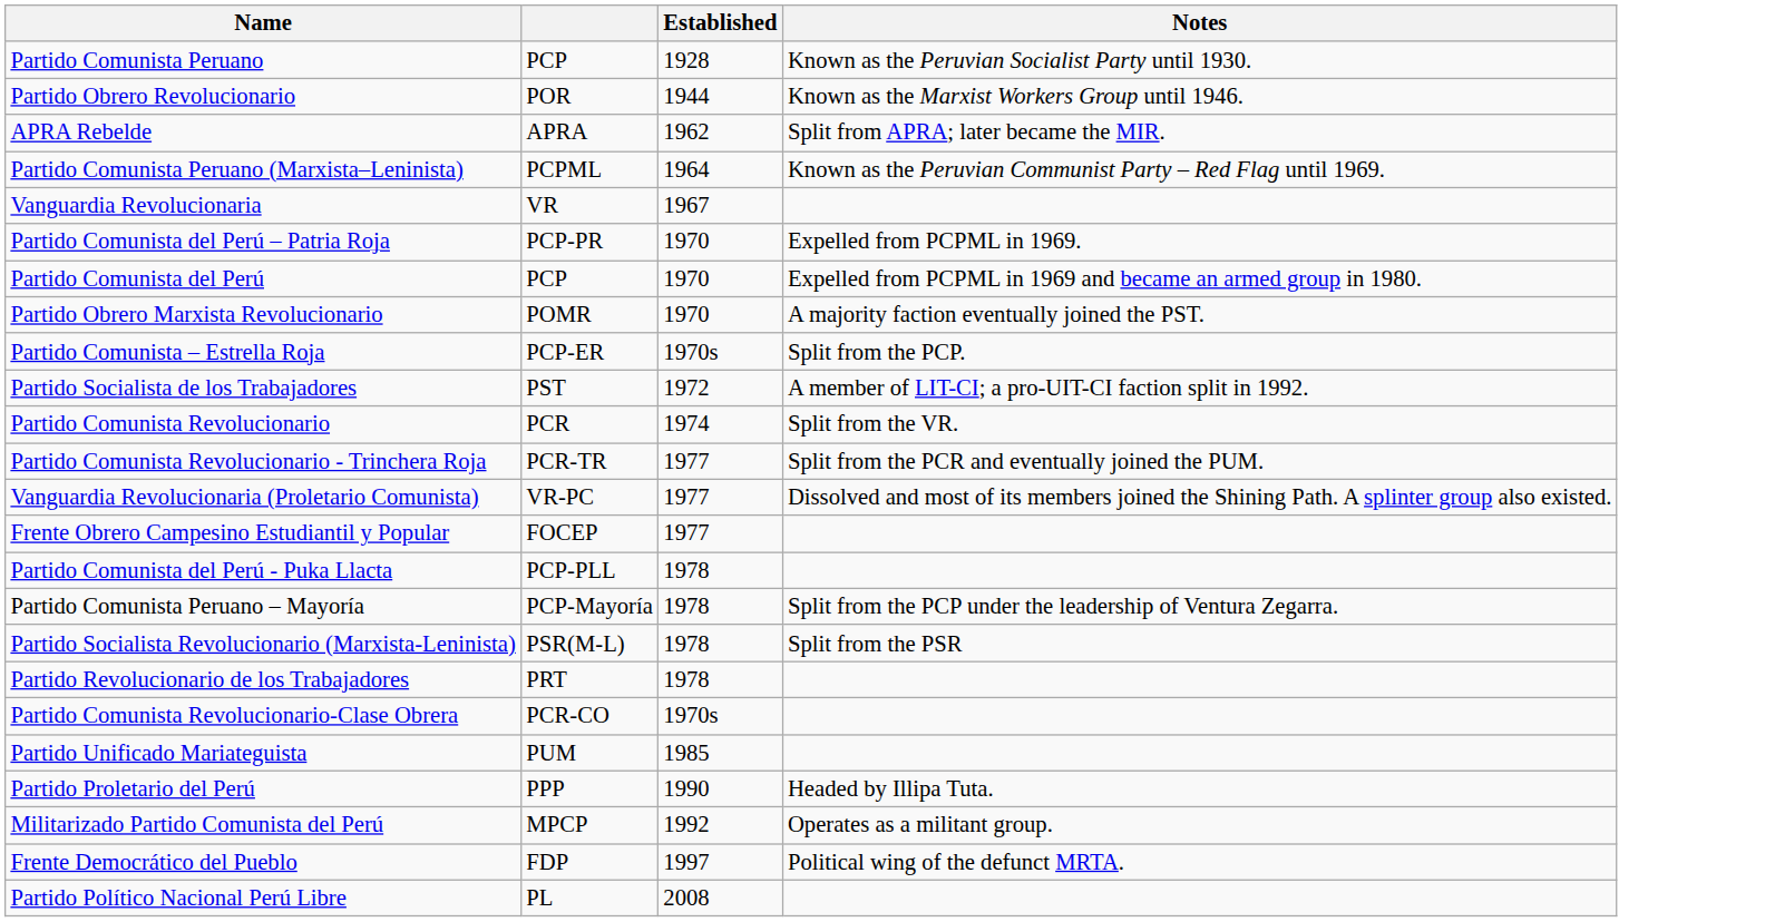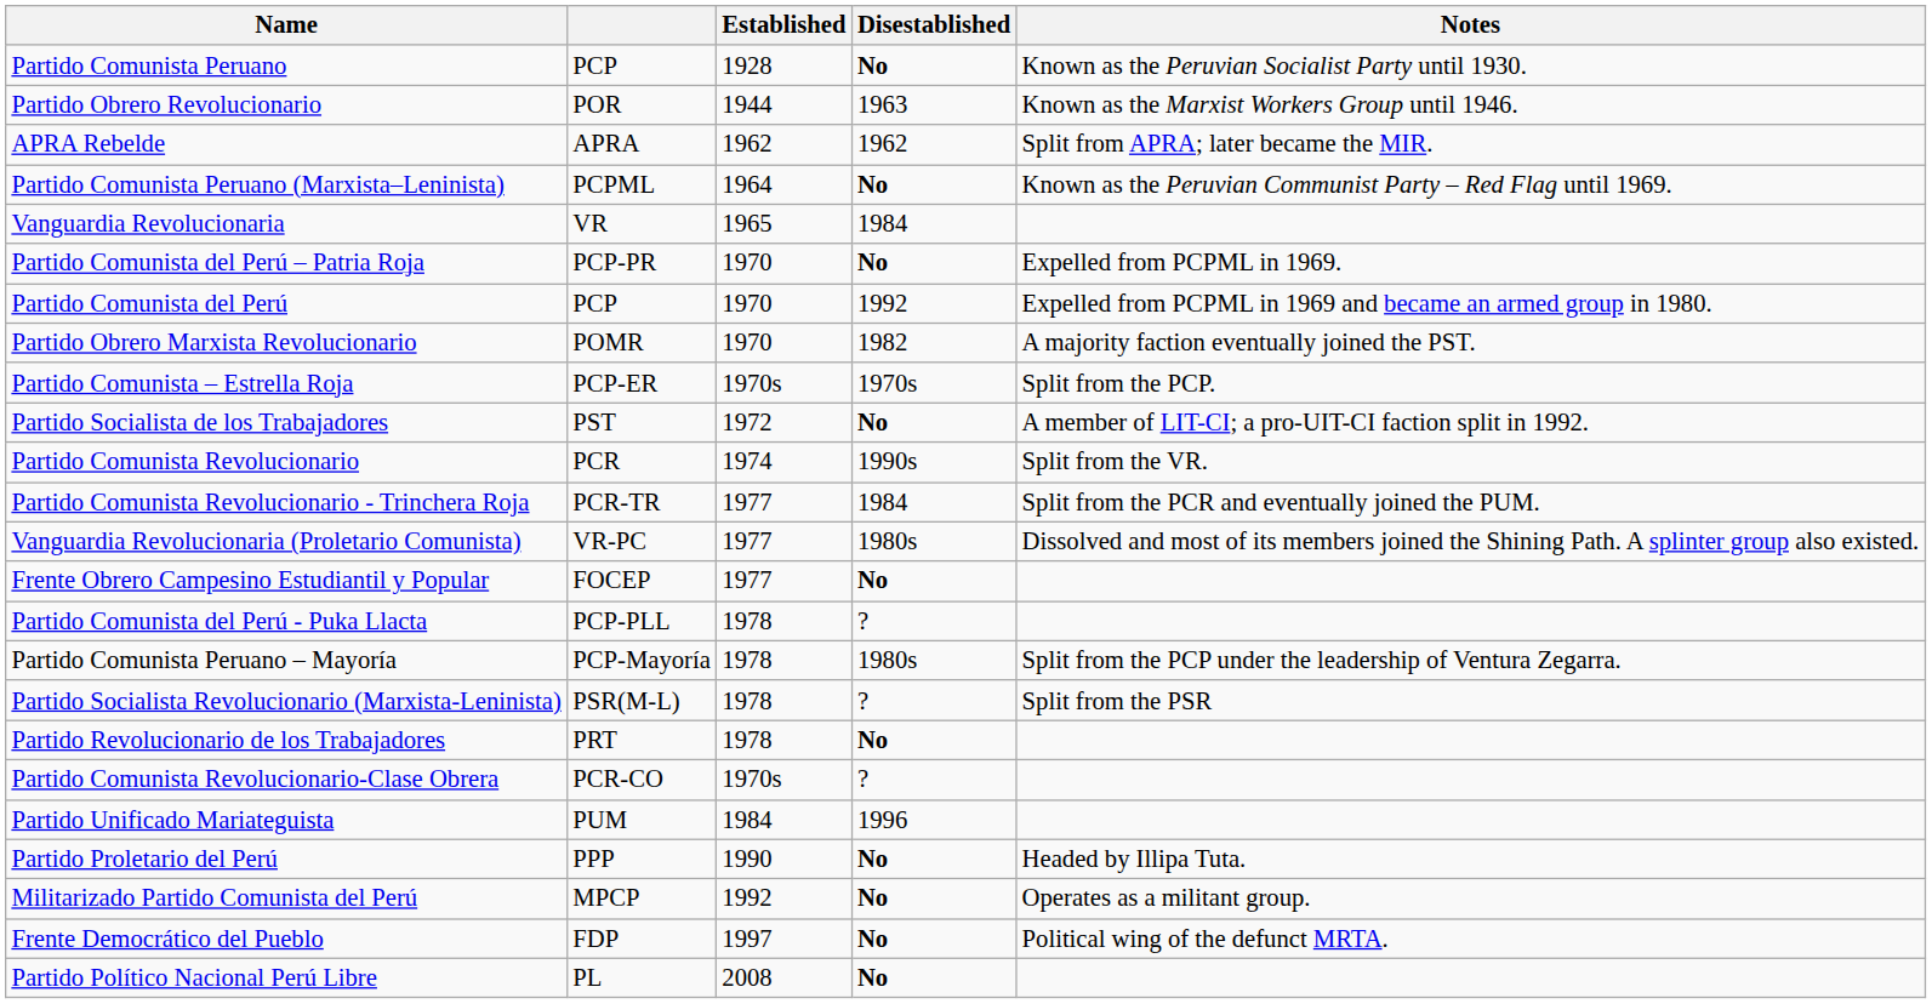+ column: Disestablished | No | 1963 | 1962 | No | 1984 | No | 1992 | 1982 | 1970s | No | 1990s | 1984 | 1980s | No | ? | 1980s | ? | No | ? | 1996 | No | No | No | No
Vanguardia Revolucionaria | Established: 1967 -> 1965
Partido Unificado Mariateguista | Established: 1985 -> 1984
